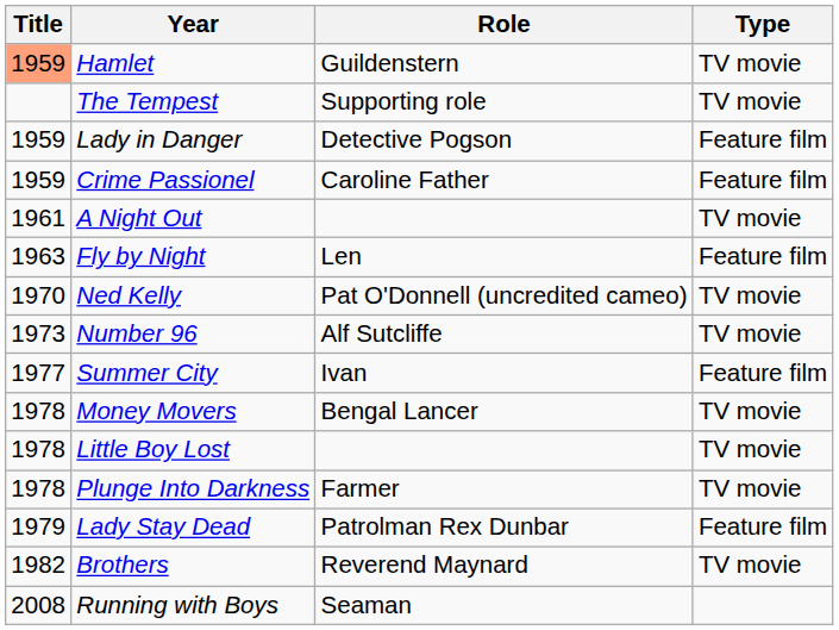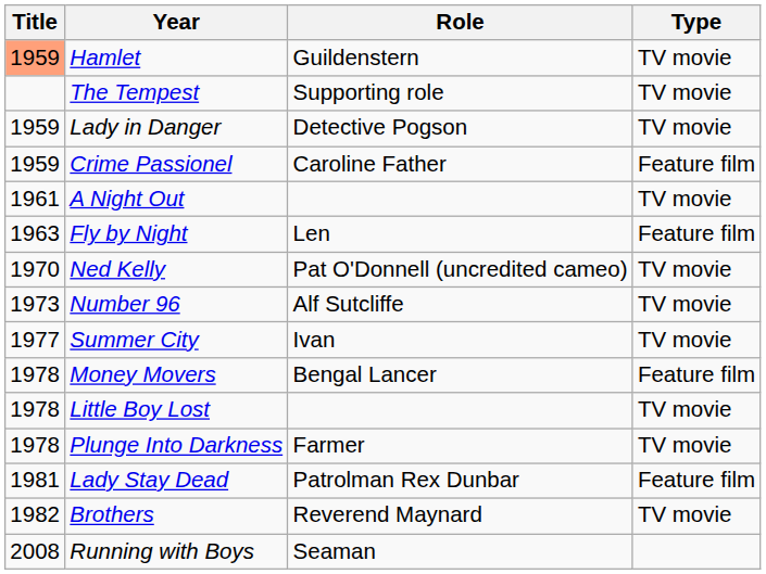Lady in Danger | Type: Feature film -> TV movie
Summer City | Type: Feature film -> TV movie
Money Movers | Type: TV movie -> Feature film
Lady Stay Dead | Title: 1979 -> 1981
